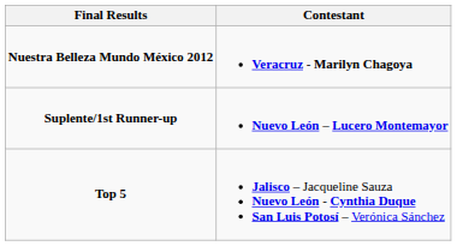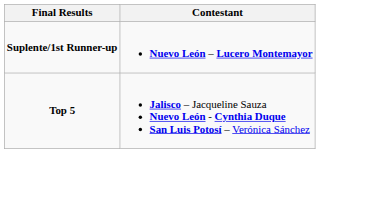- row: Nuestra Belleza Mundo México 2012 | Veracruz - Marilyn Chagoya
